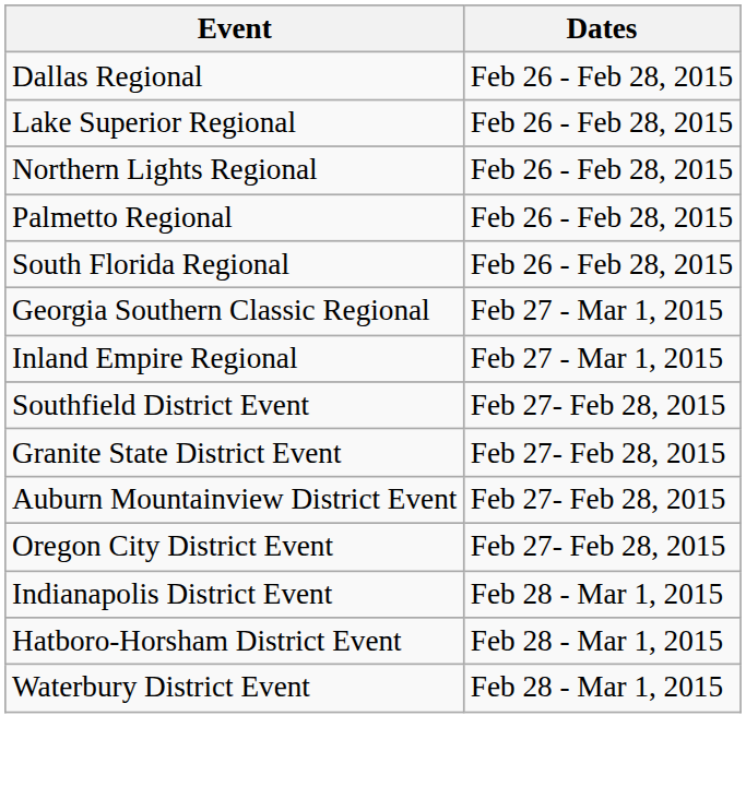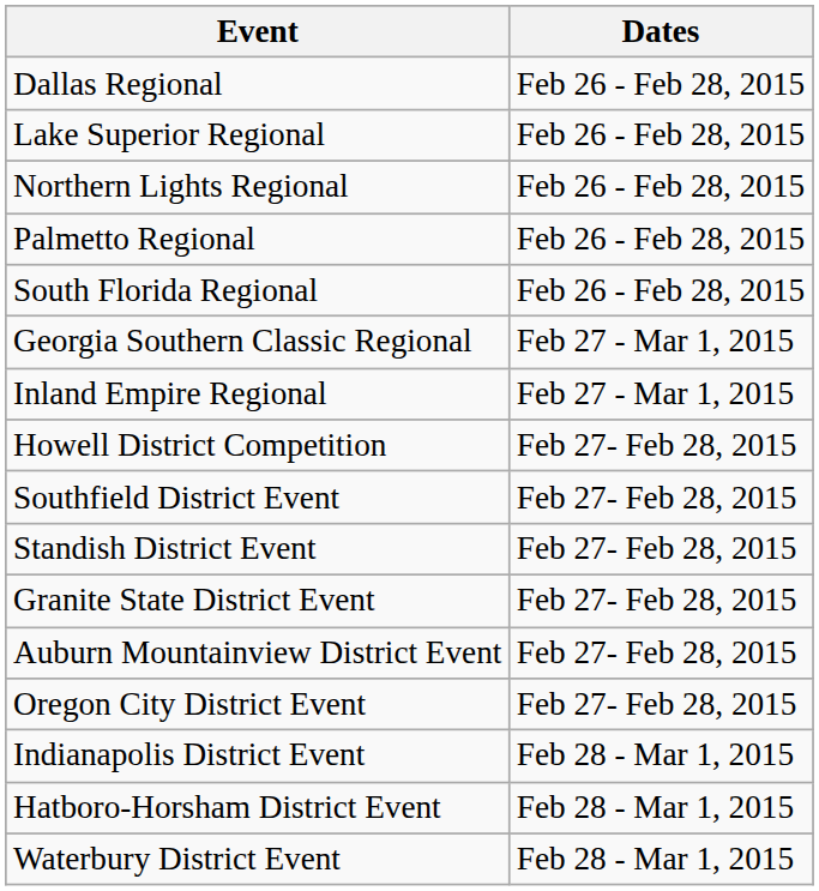+ row: Howell District Competition | Feb 27- Feb 28, 2015
+ row: Standish District Event | Feb 27- Feb 28, 2015
